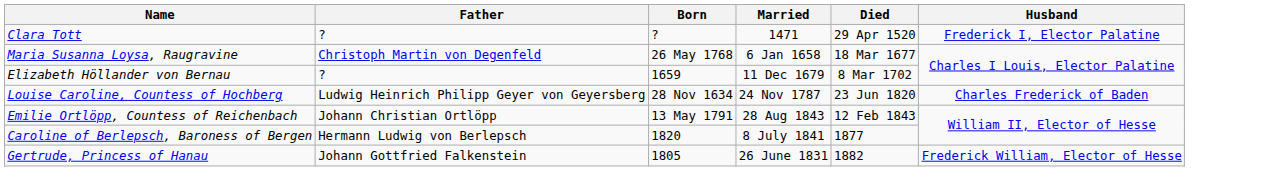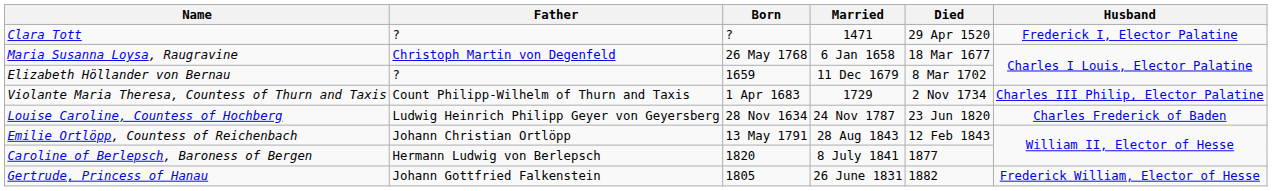+ row: Violante Maria Theresa, Countess of Thurn and Taxis | Count Philipp-Wilhelm of Thurn and Taxis | 1 Apr 1683 | 1729 | 2 Nov 1734 | Charles III Philip, Elector Palatine
